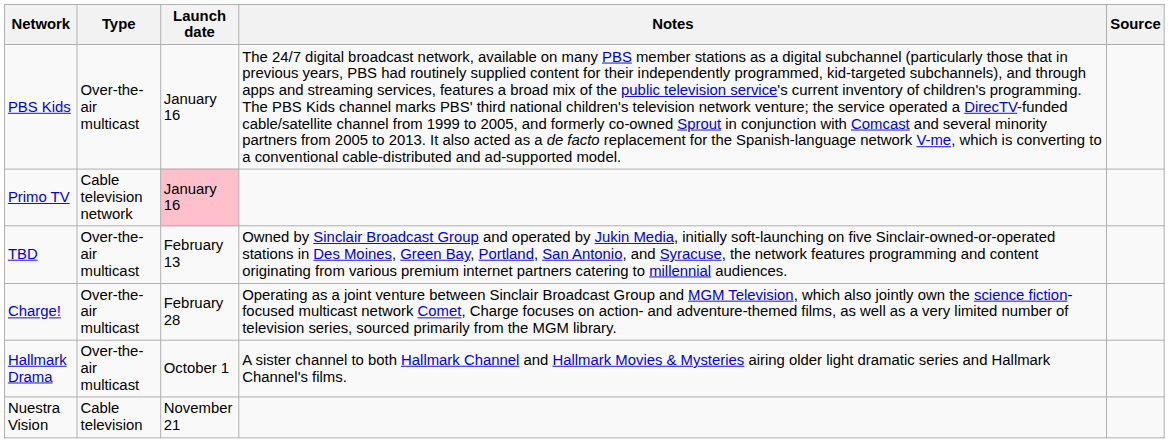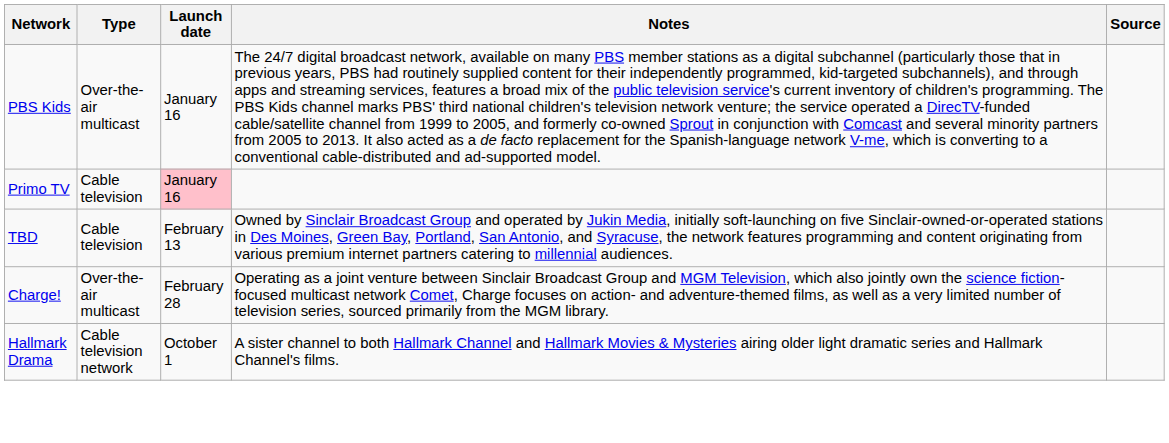Primo TV | Type: Cable television network -> Cable television
TBD | Type: Over-the-air multicast -> Cable television
Hallmark Drama | Type: Over-the-air multicast -> Cable television network
- row: Nuestra Vision | Cable television | November 21
